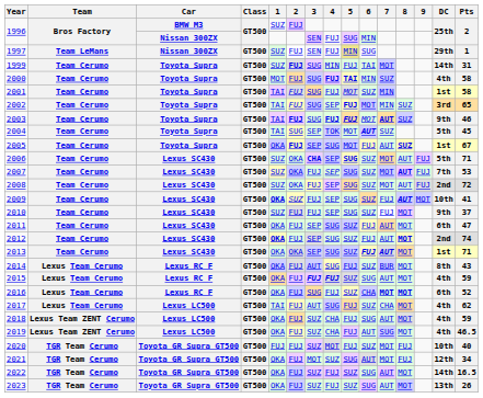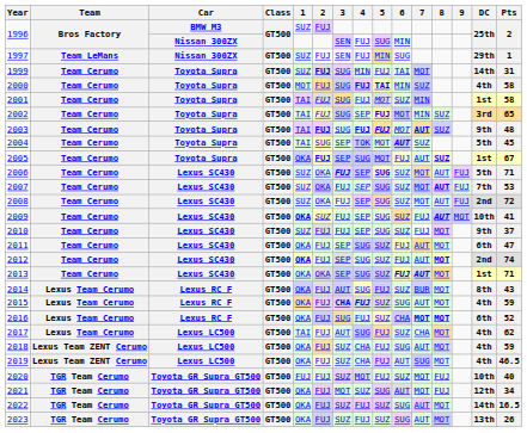2003 | Pts: 46 -> 48
2006 | 3: CHA -> FUJ
2015 | 3: FUJ -> CHA
